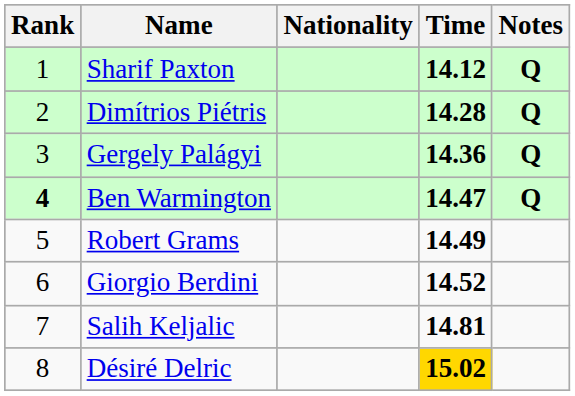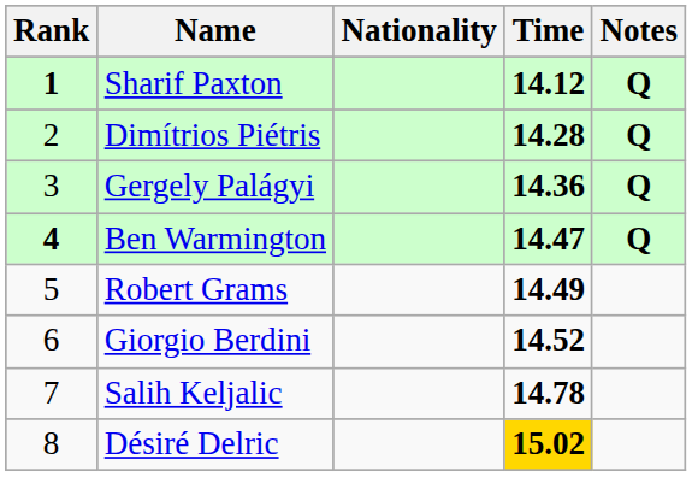Sharif Paxton | Rank: normal -> bold
Salih Keljalic | Time: 14.81 -> 14.78
